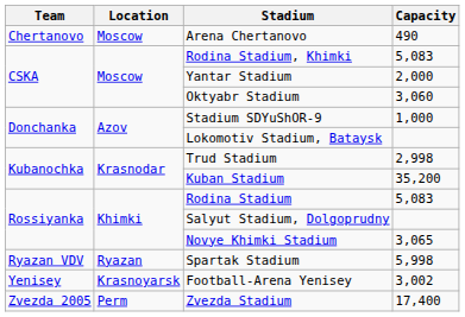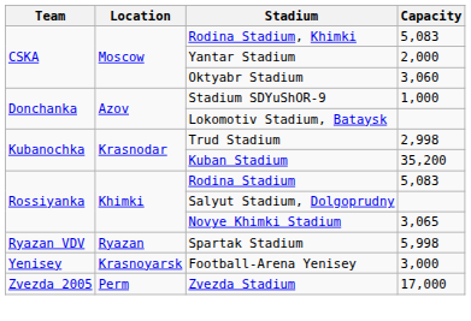- row: Chertanovo | Moscow | Arena Chertanovo | 490
Football-Arena Yenisey | Capacity: 3,002 -> 3,000
Zvezda Stadium | Capacity: 17,400 -> 17,000
